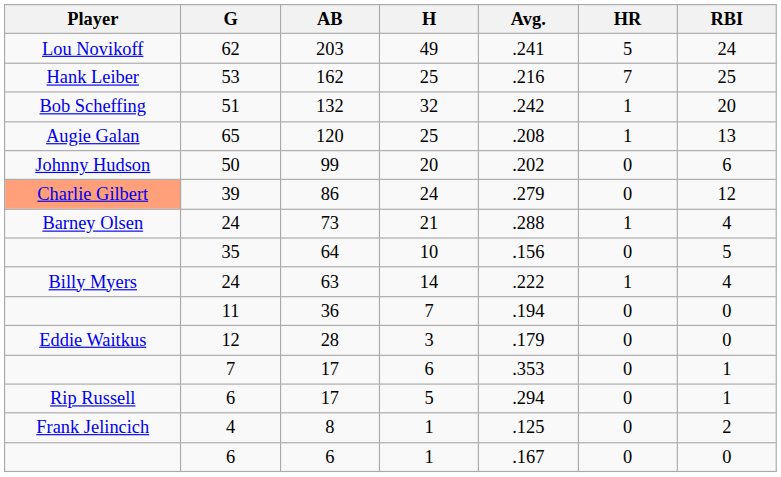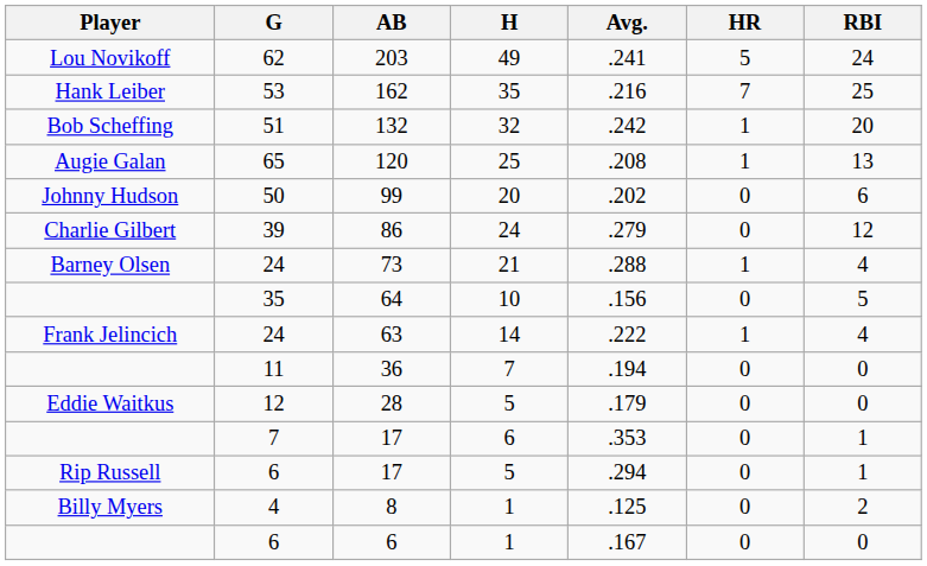162 | H: 25 -> 35
86 | Player: lightsalmon background -> no background
63 | Player: Billy Myers -> Frank Jelincich
28 | H: 3 -> 5
8 | Player: Frank Jelincich -> Billy Myers
